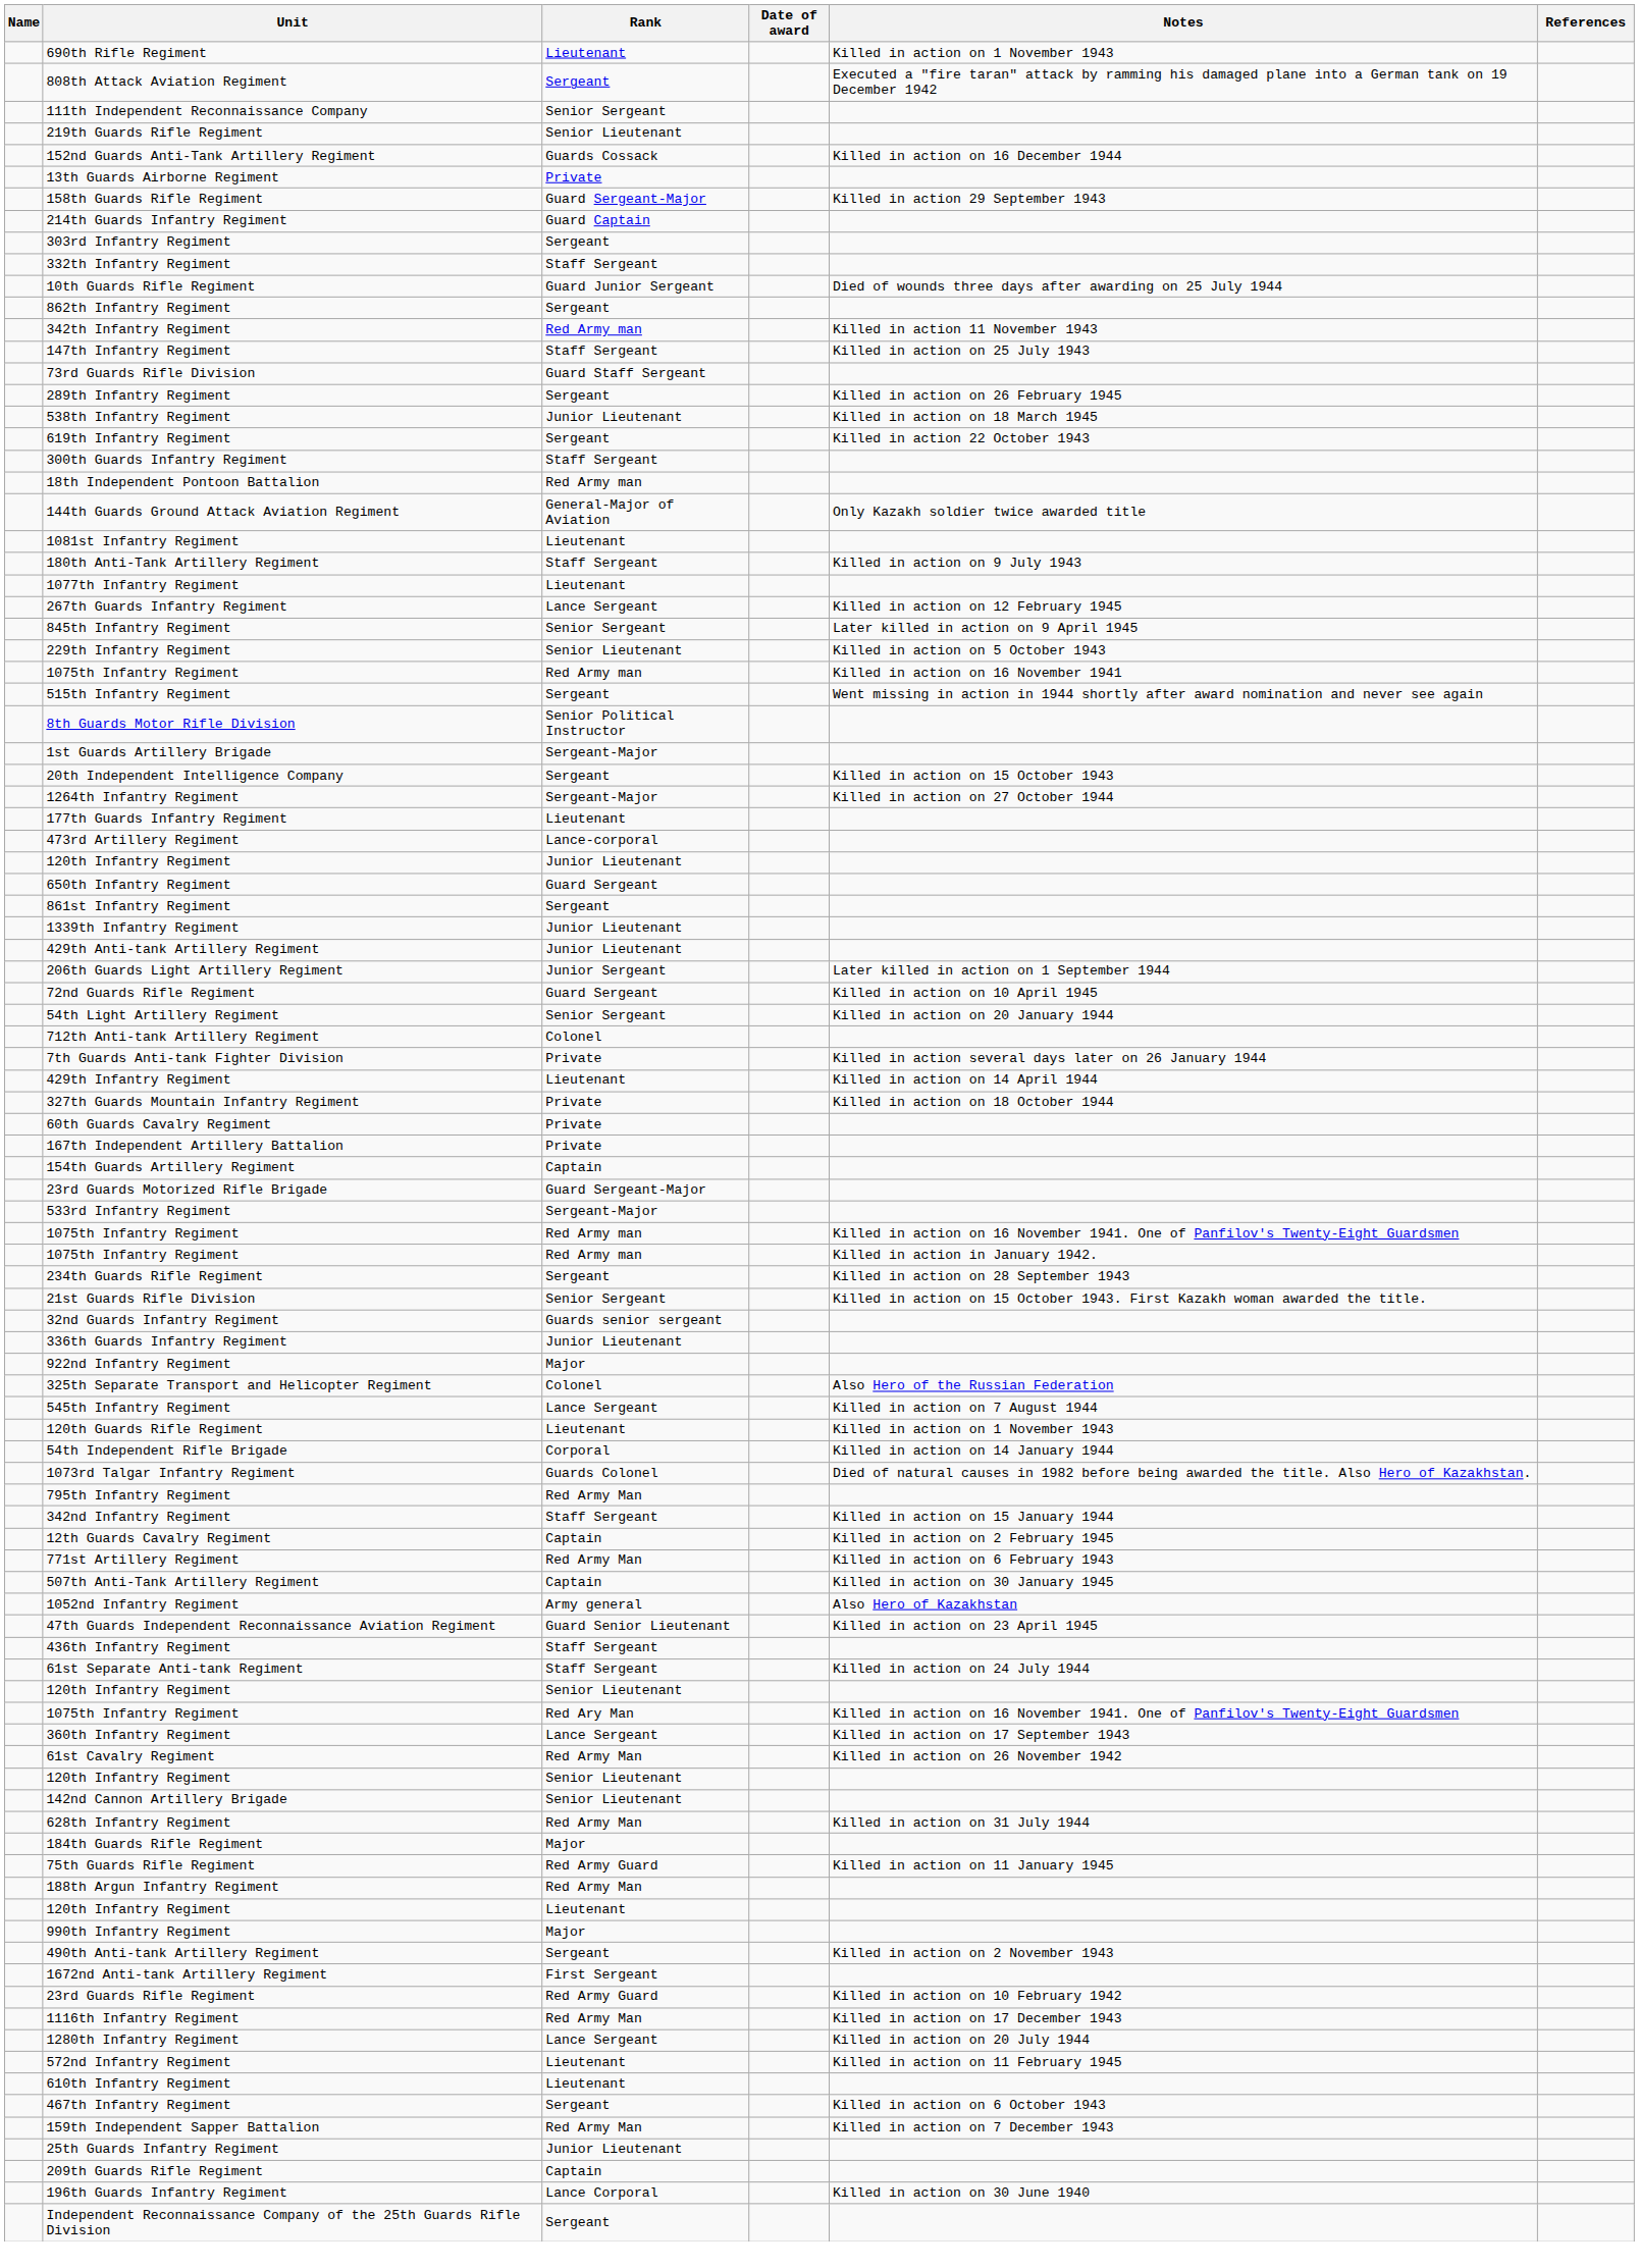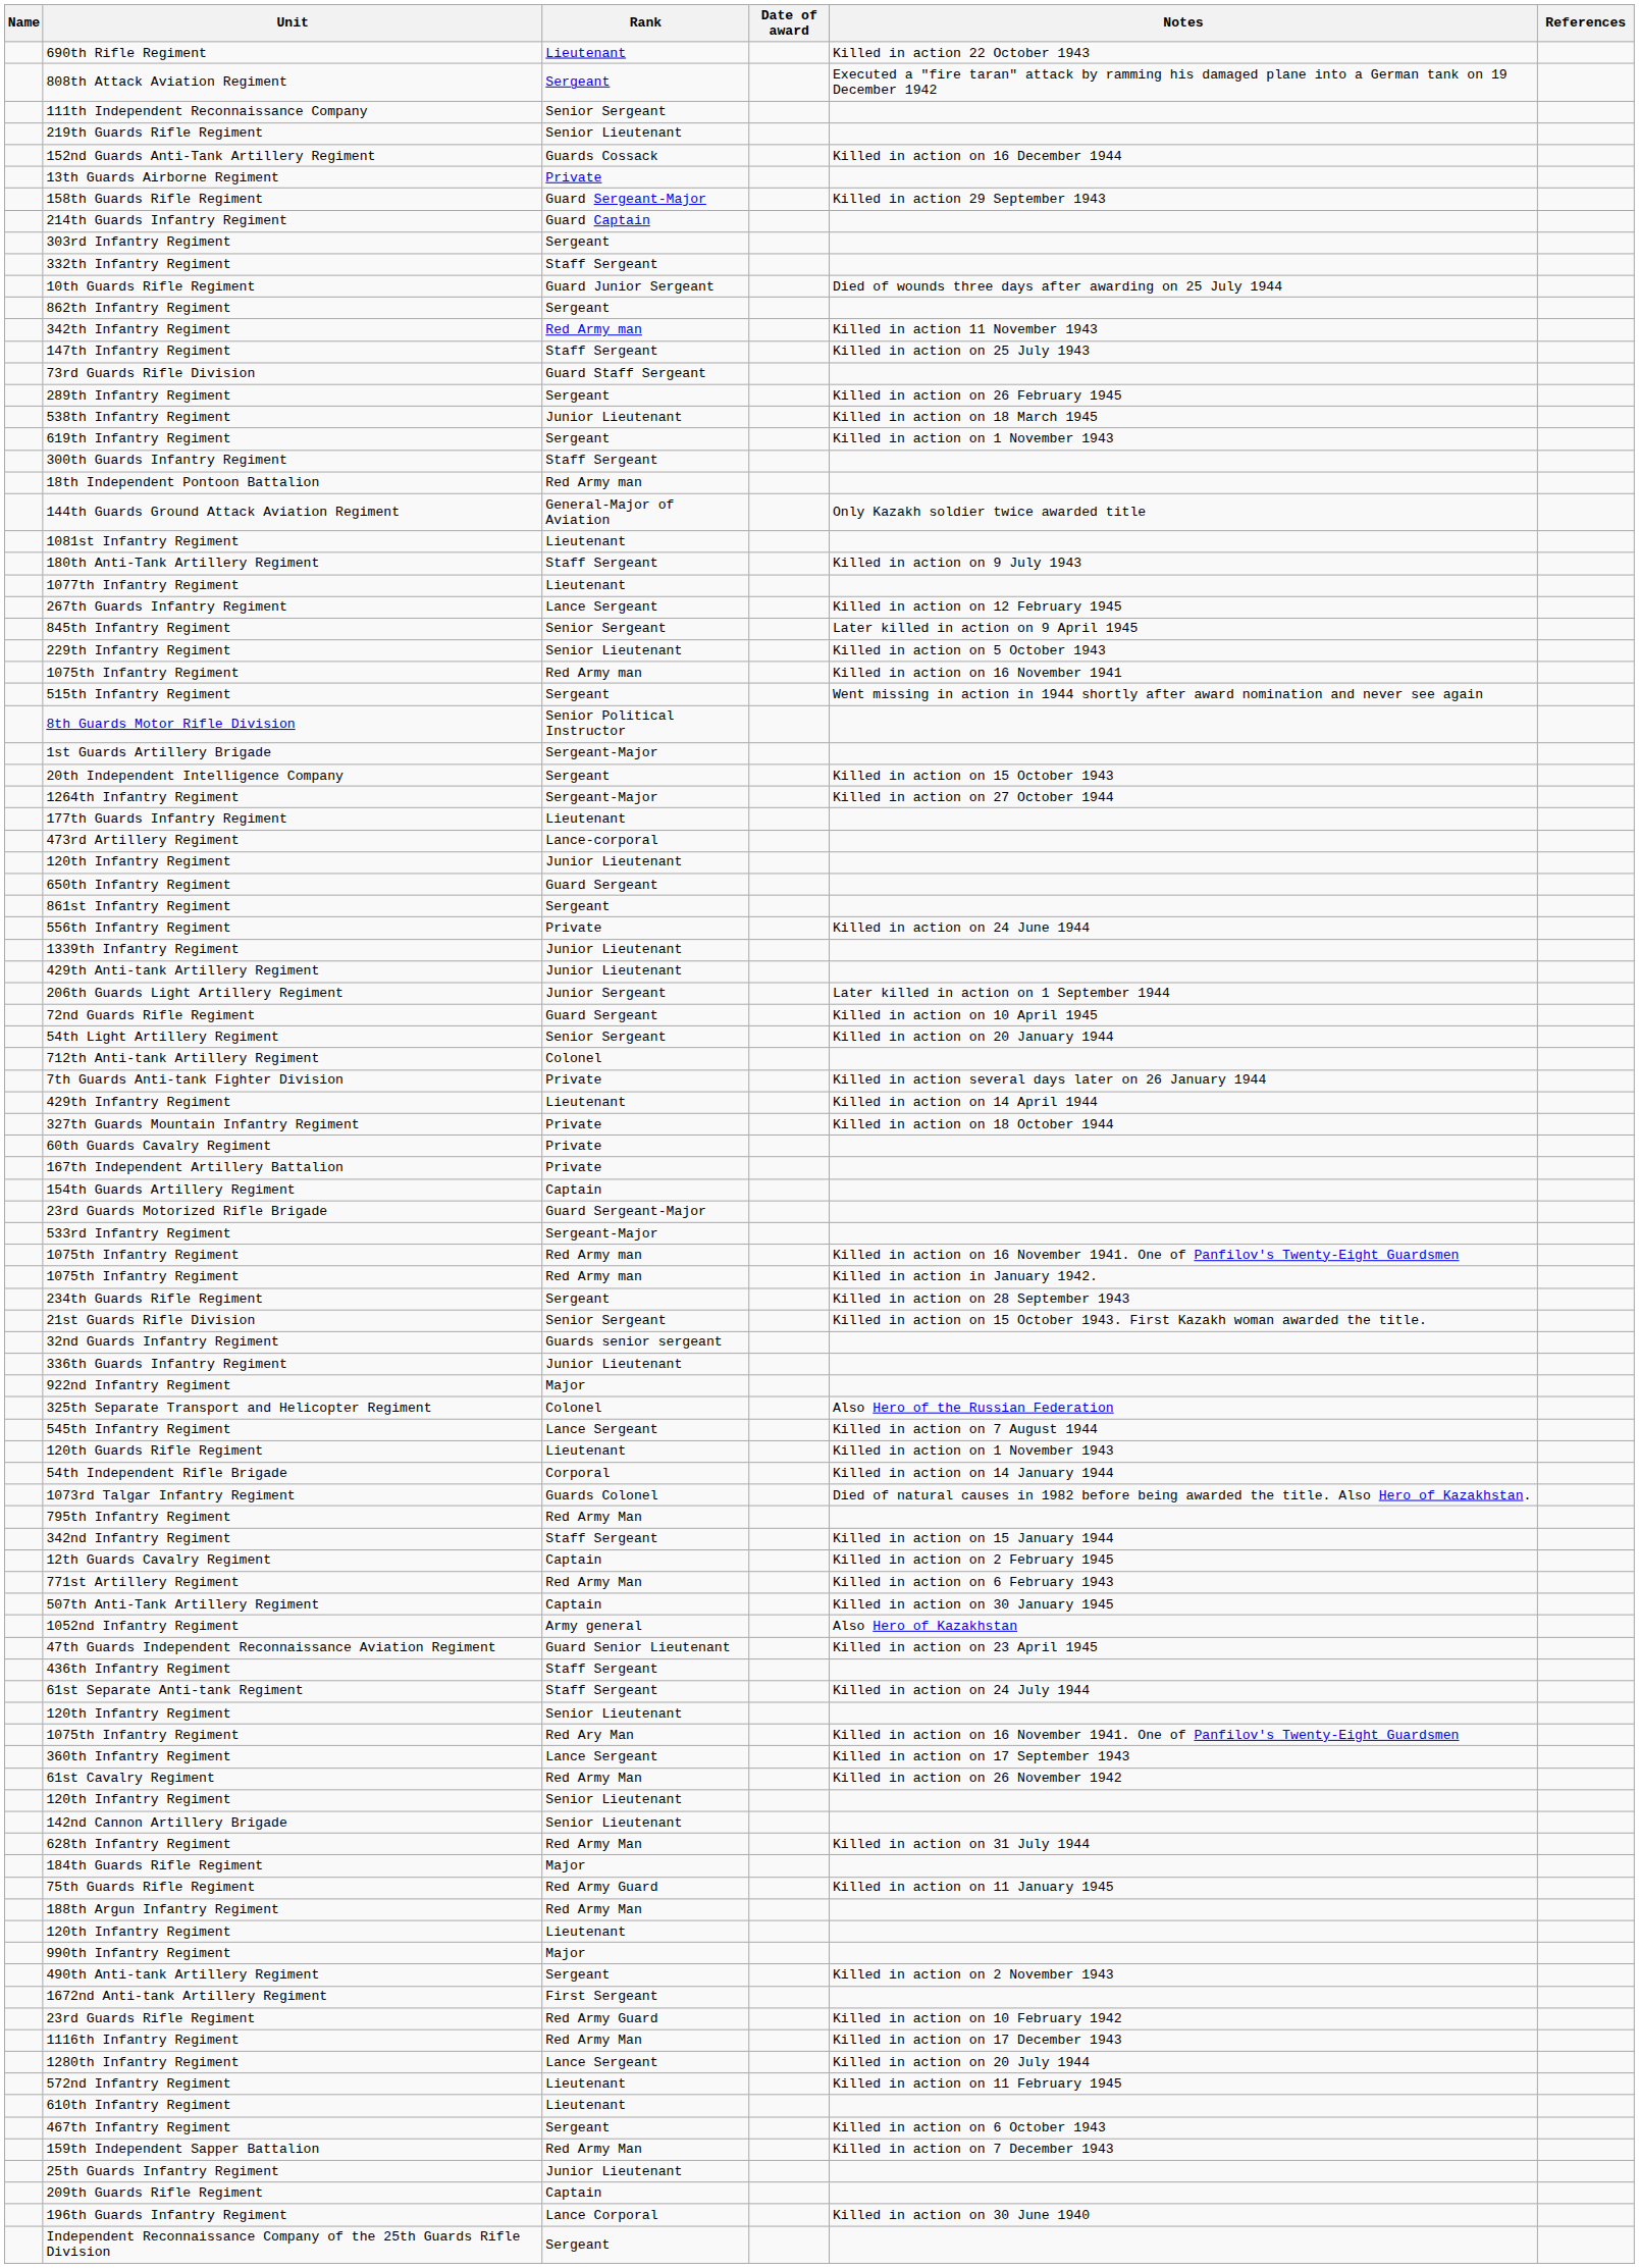690th Rifle Regiment | Notes: Killed in action on 1 November 1943 -> Killed in action 22 October 1943
619th Infantry Regiment | Notes: Killed in action 22 October 1943 -> Killed in action on 1 November 1943
+ row: 556th Infantry Regiment | Private | Killed in action on 24 June 1944
